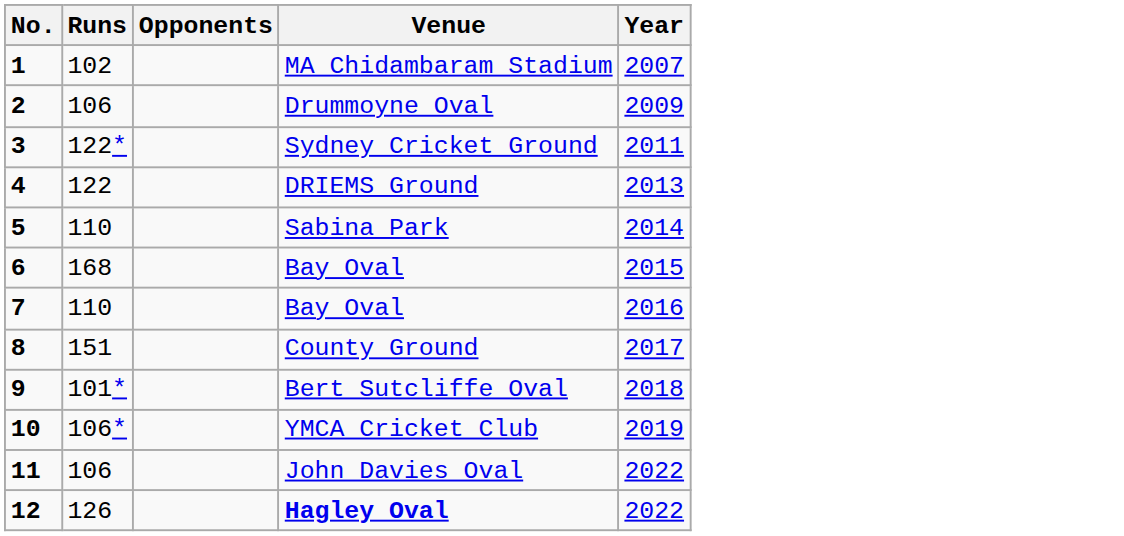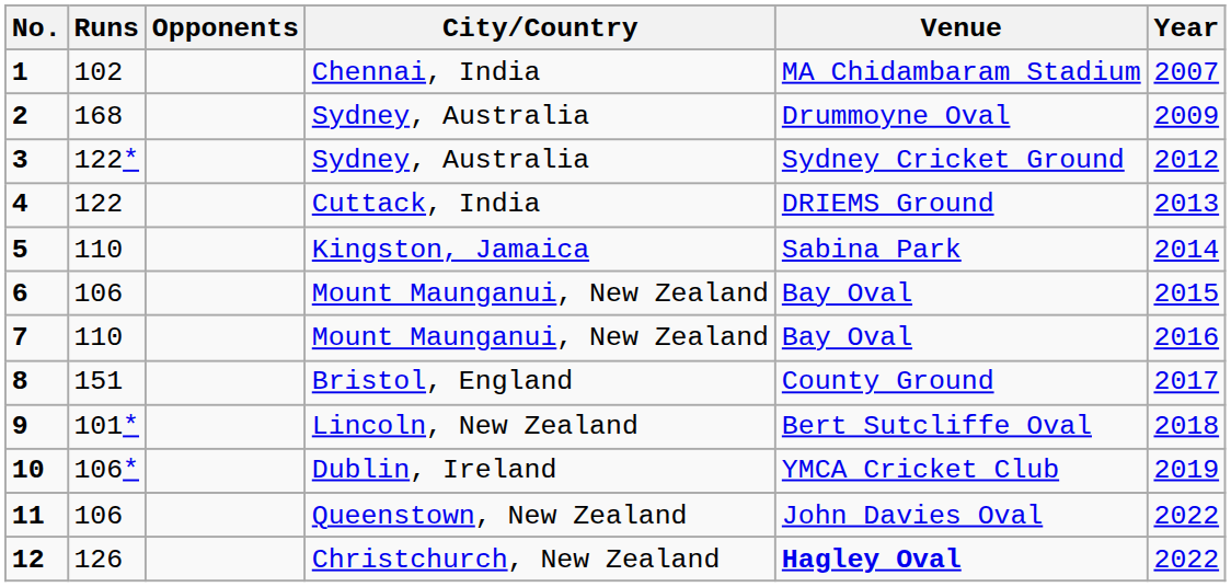+ column: City/Country | Chennai, India | Sydney, Australia | Sydney, Australia | Cuttack, India | Kingston, Jamaica | Mount Maunganui, New Zealand | Mount Maunganui, New Zealand | Bristol, England | Lincoln, New Zealand | Dublin, Ireland | Queenstown, New Zealand | Christchurch, New Zealand
2 | Runs: 106 -> 168
3 | Year: 2011 -> 2012
6 | Runs: 168 -> 106
